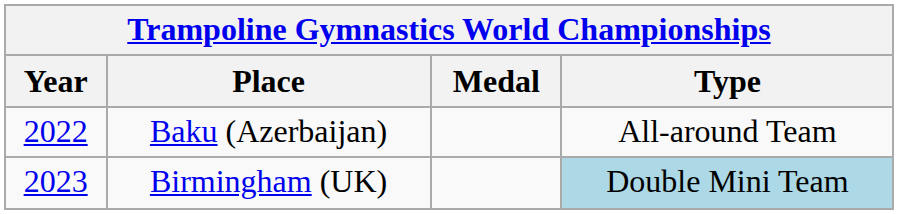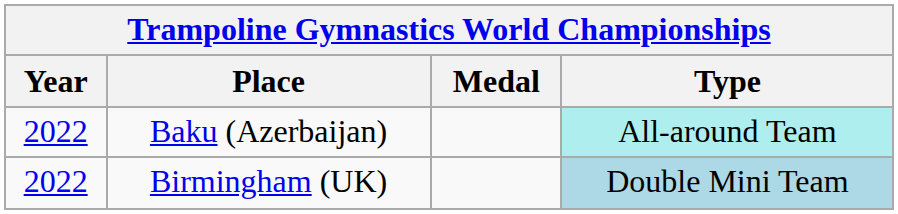Baku (Azerbaijan) | Type: no background -> paleturquoise background
Birmingham (UK) | Year: 2023 -> 2022
